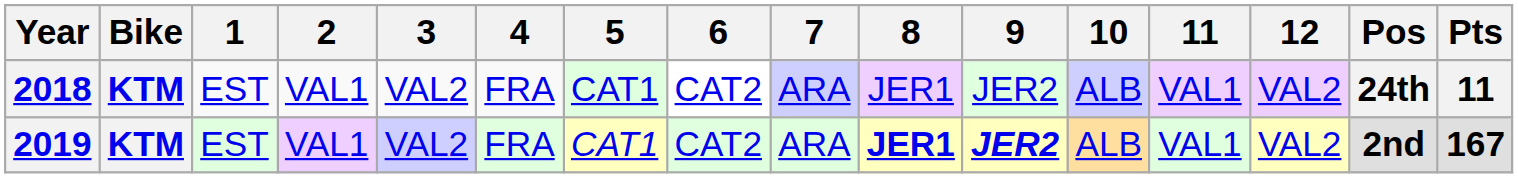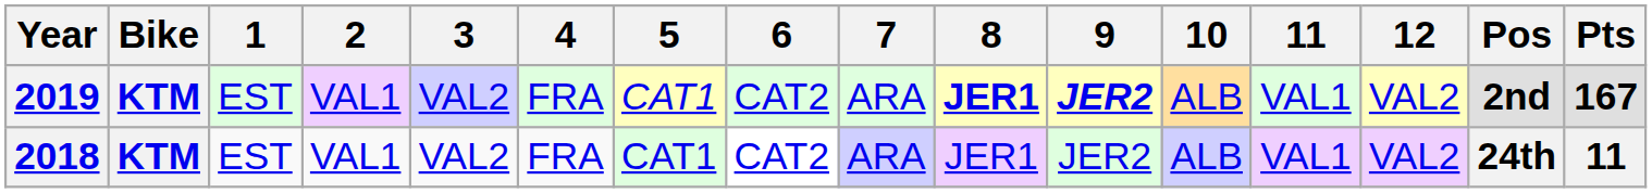rows swapped: 2018 <-> 2019
